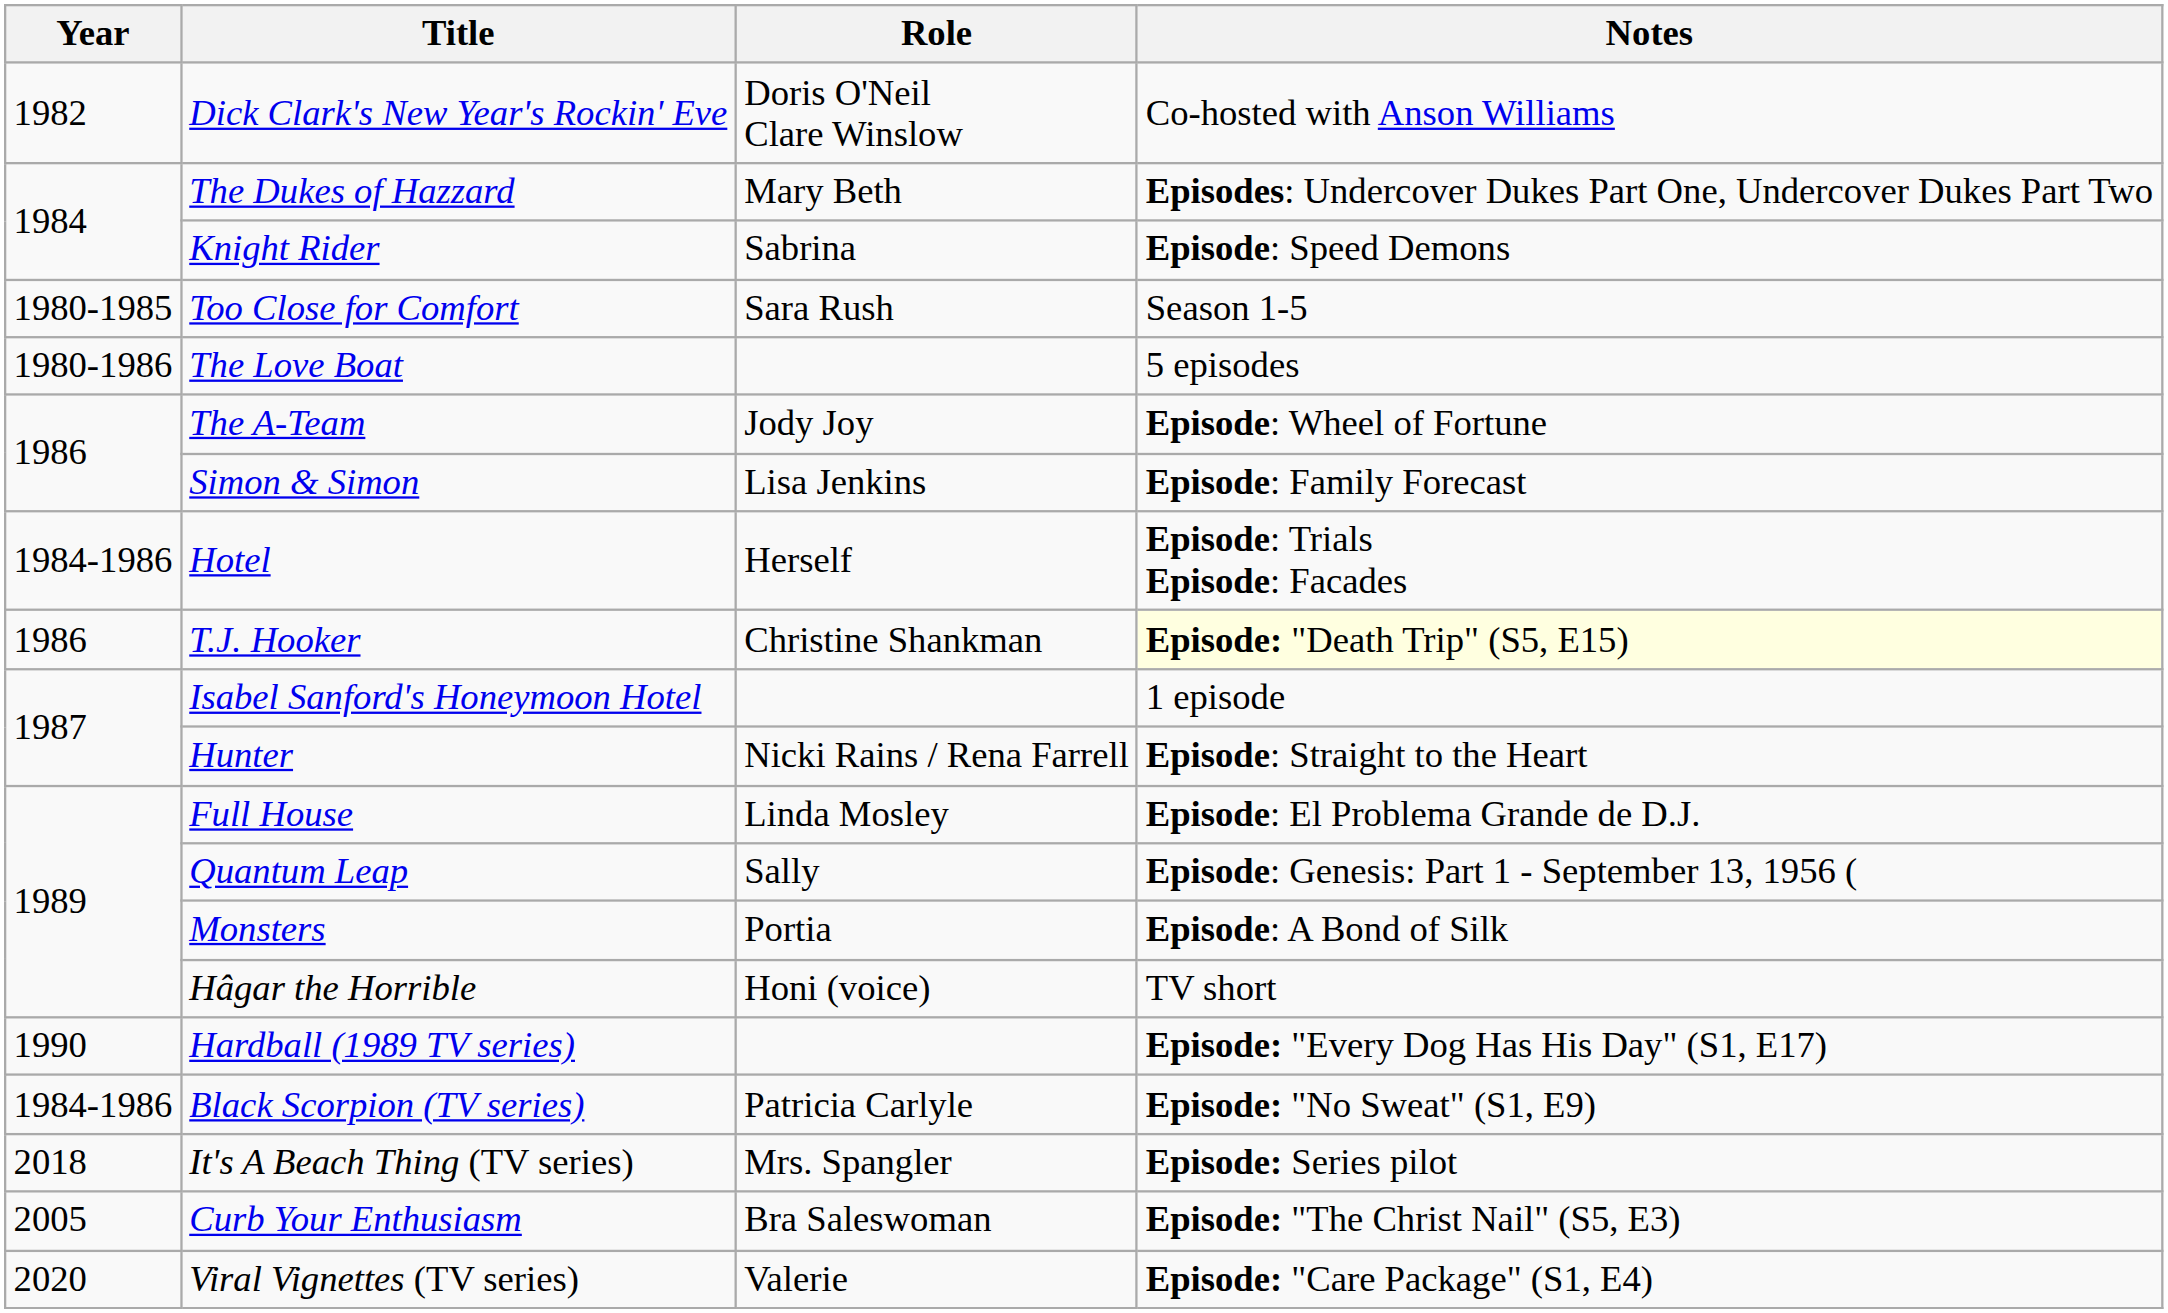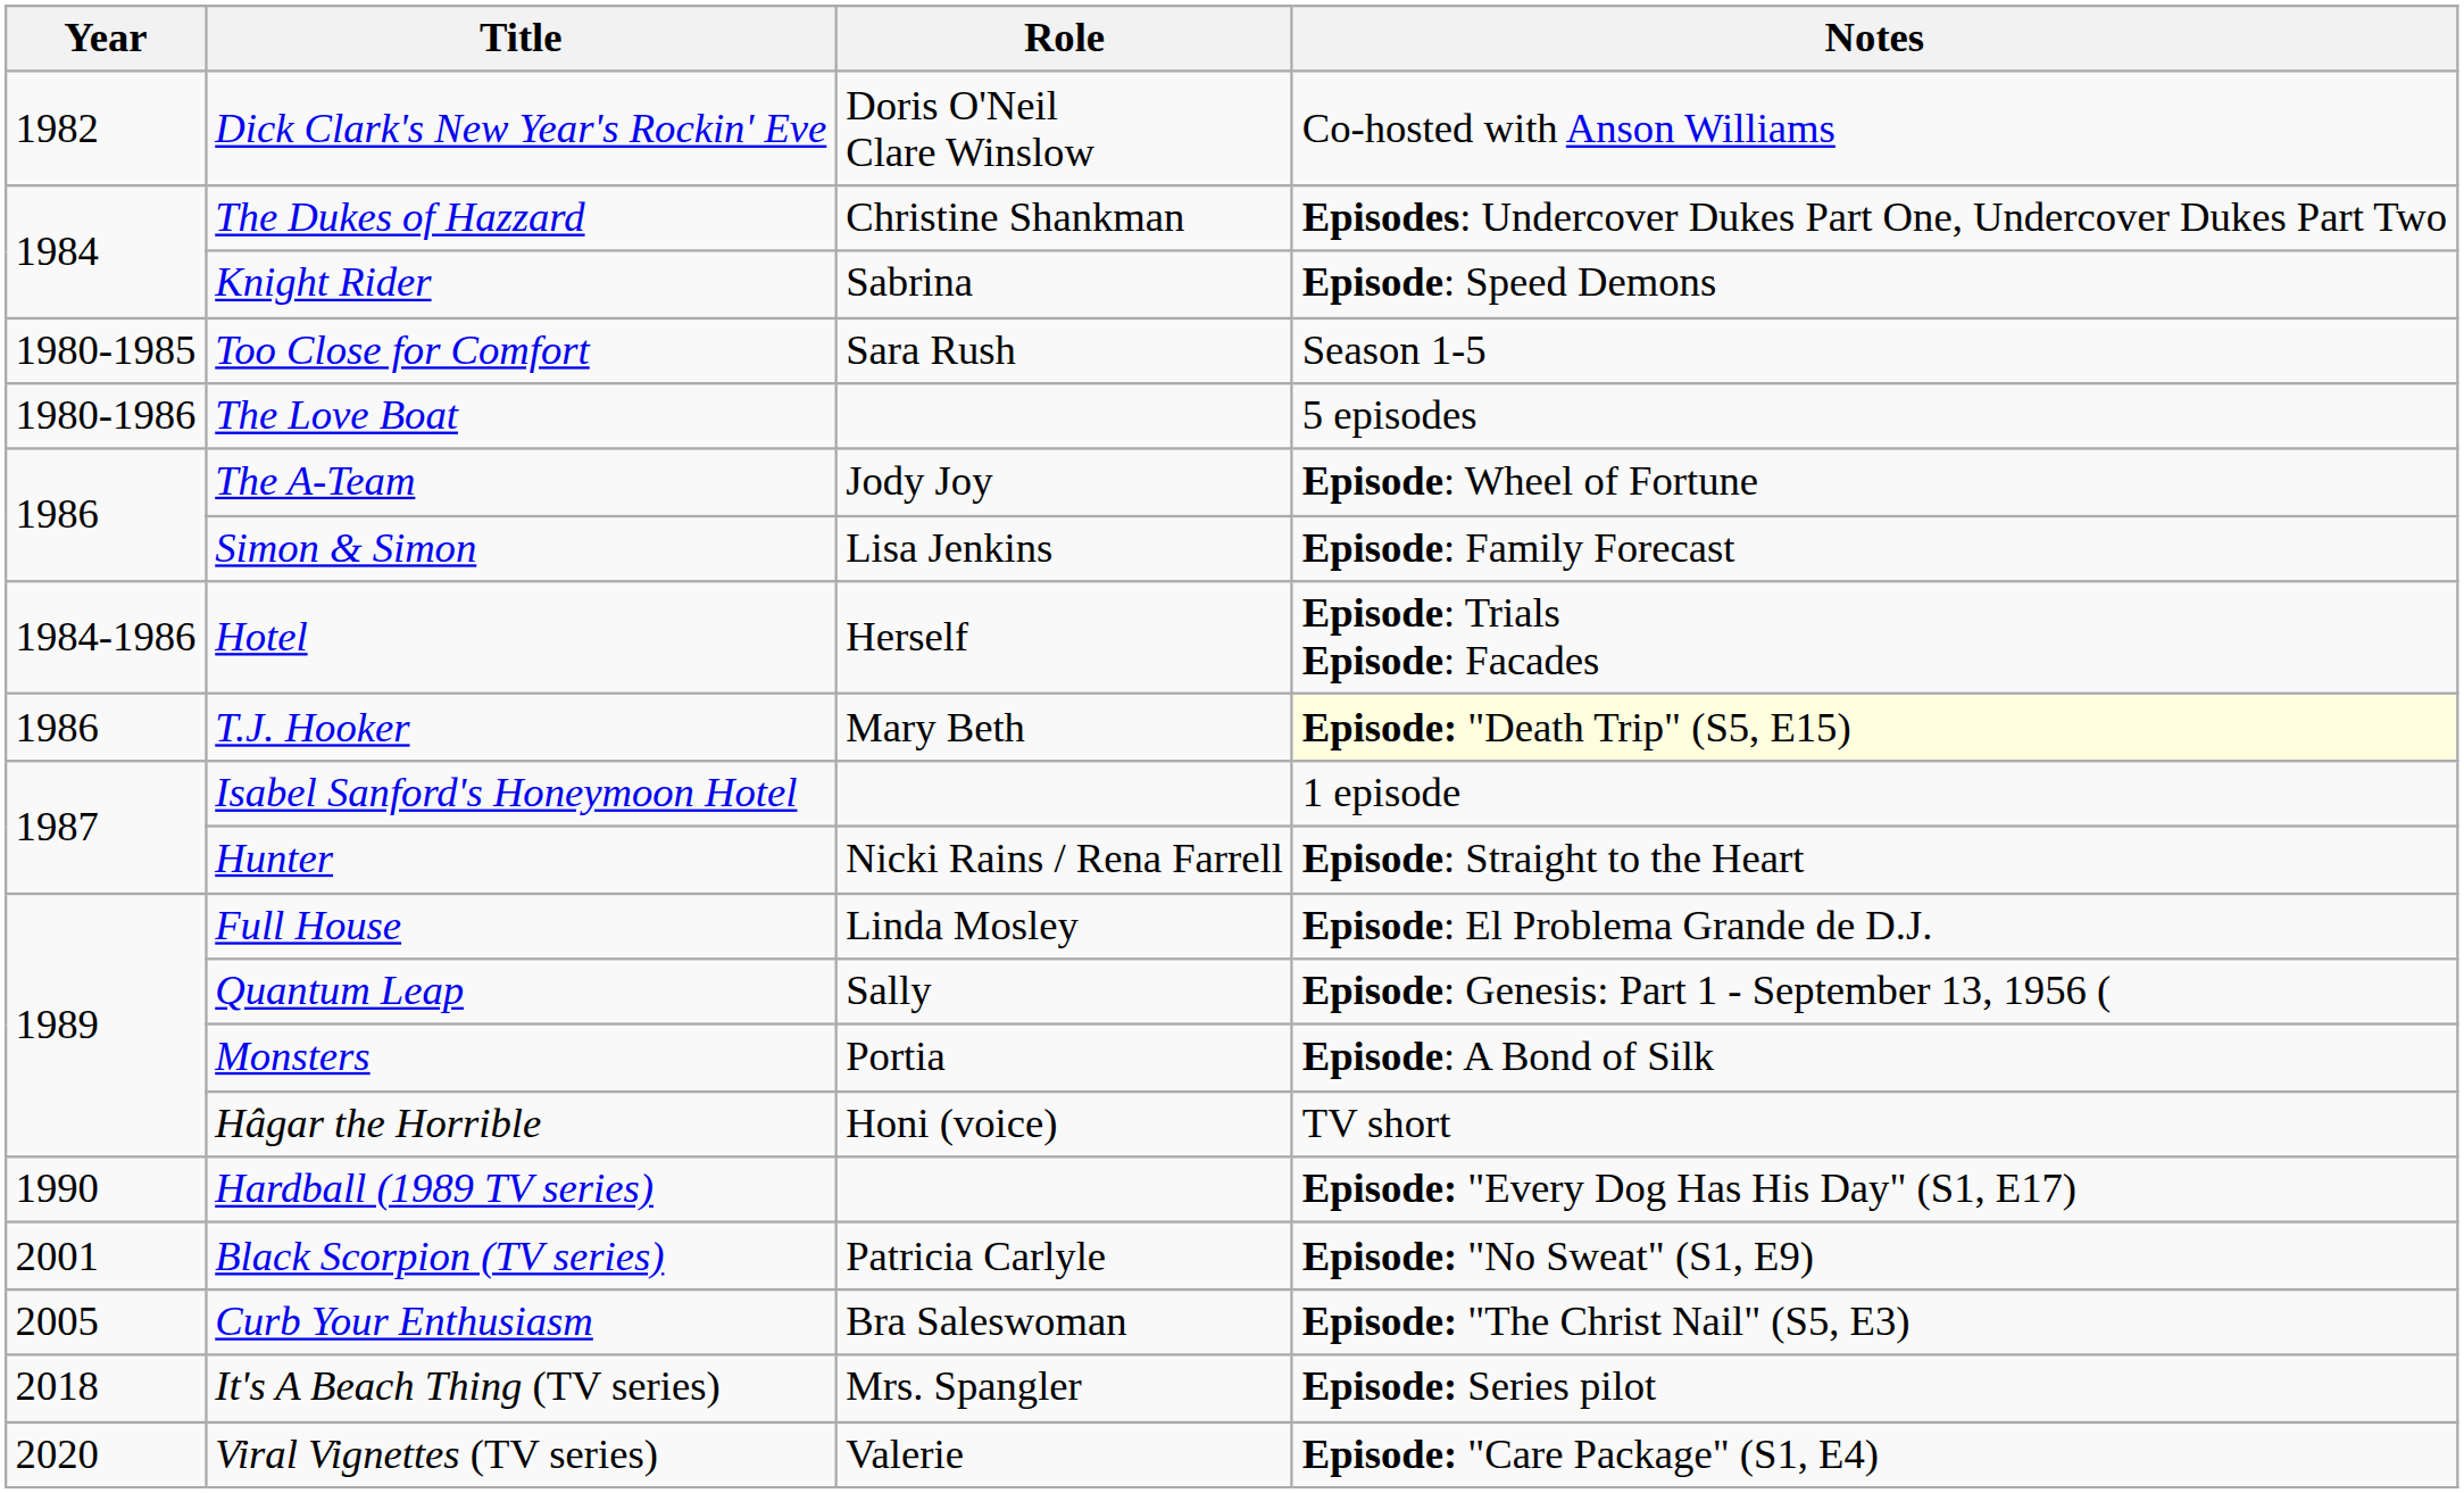The Dukes of Hazzard | Role: Mary Beth -> Christine Shankman
T.J. Hooker | Role: Christine Shankman -> Mary Beth
Black Scorpion (TV series) | Year: 1984-1986 -> 2001
rows swapped: Curb Your Enthusiasm <-> It's A Beach Thing (TV series)
